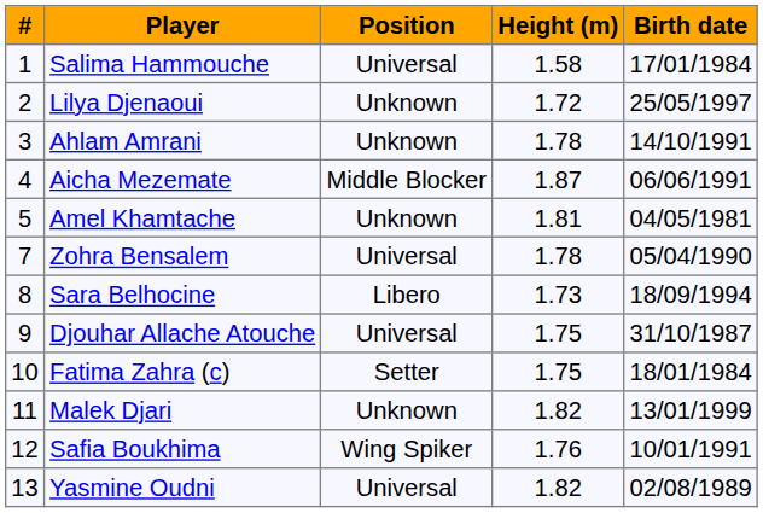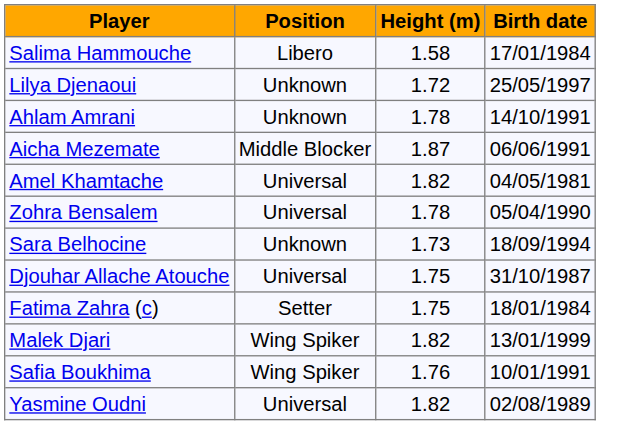- column: # | 1 | 2 | 3 | 4 | 5 | 7 | 8 | 9 | 10 | 11 | 12 | 13
Salima Hammouche | Position: Universal -> Libero
Amel Khamtache | Position: Unknown -> Universal
Amel Khamtache | Height (m): 1.81 -> 1.82
Sara Belhocine | Position: Libero -> Unknown
Malek Djari | Position: Unknown -> Wing Spiker
